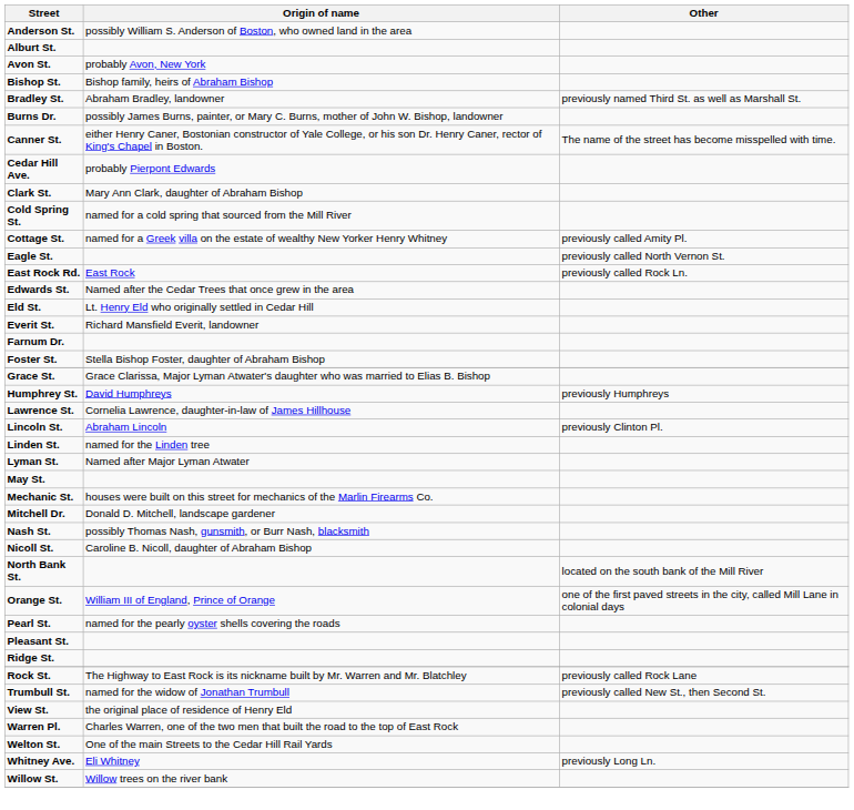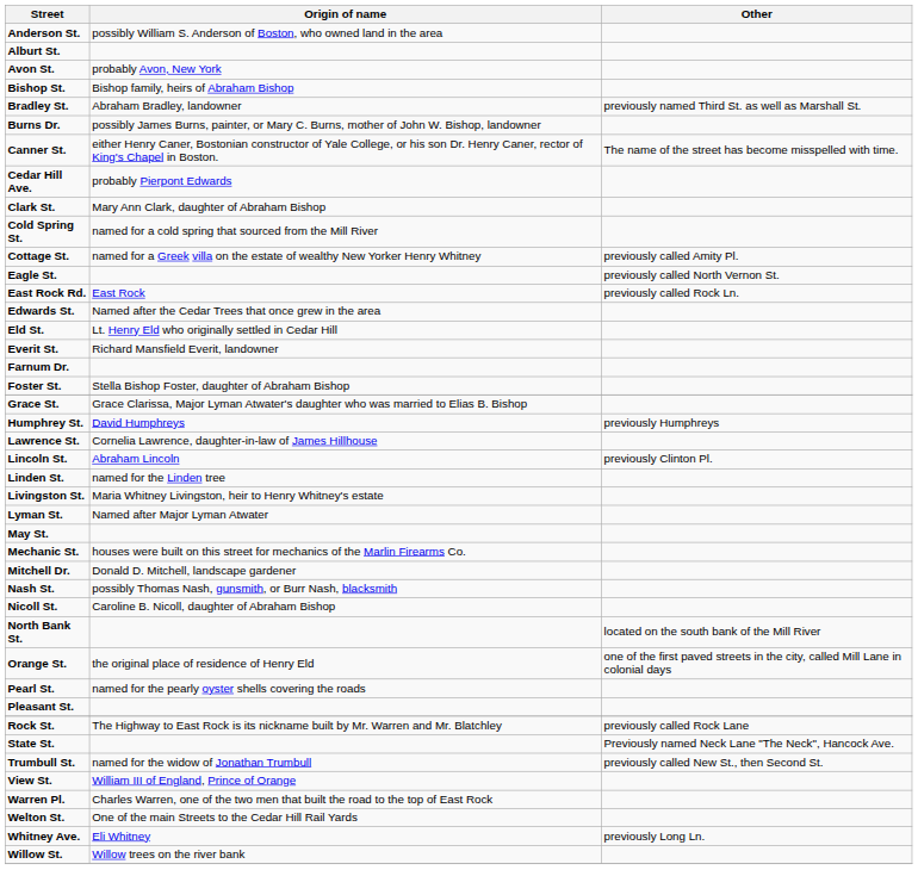+ row: Livingston St. | Maria Whitney Livingston, heir to Henry Whitney's estate
Orange St. | Origin of name: William III of England, Prince of Orange -> the original place of residence of Henry Eld
- row: Ridge St.
+ row: State St. | Previously named Neck Lane "The Neck", Hancock Ave.
View St. | Origin of name: the original place of residence of Henry Eld -> William III of England, Prince of Orange
